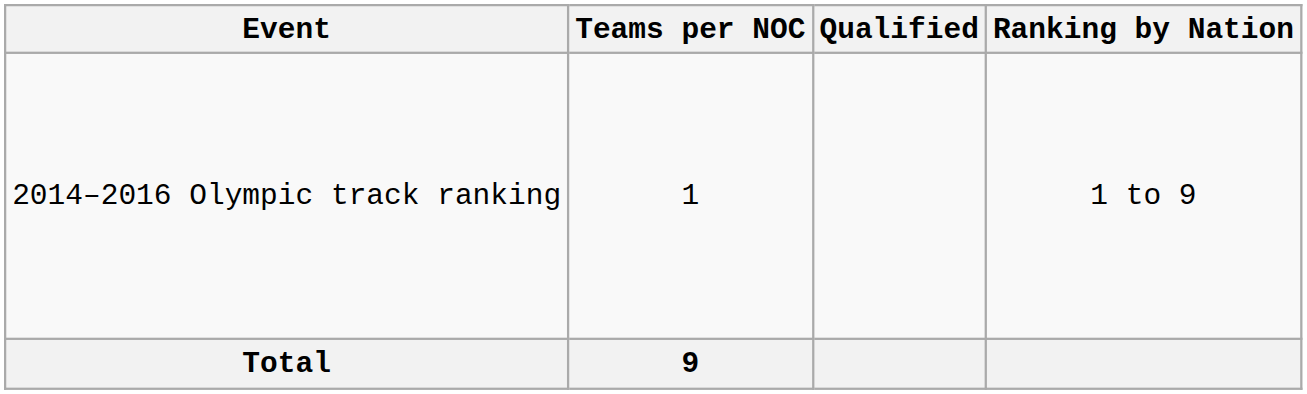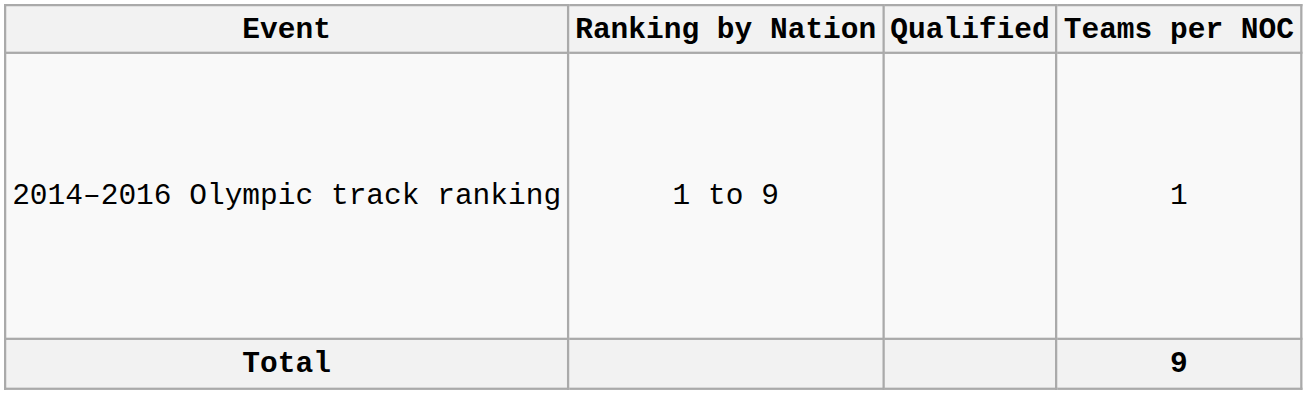columns swapped: Ranking by Nation <-> Teams per NOC
